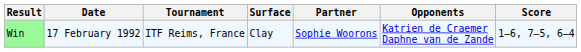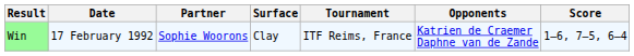columns swapped: Tournament <-> Partner
